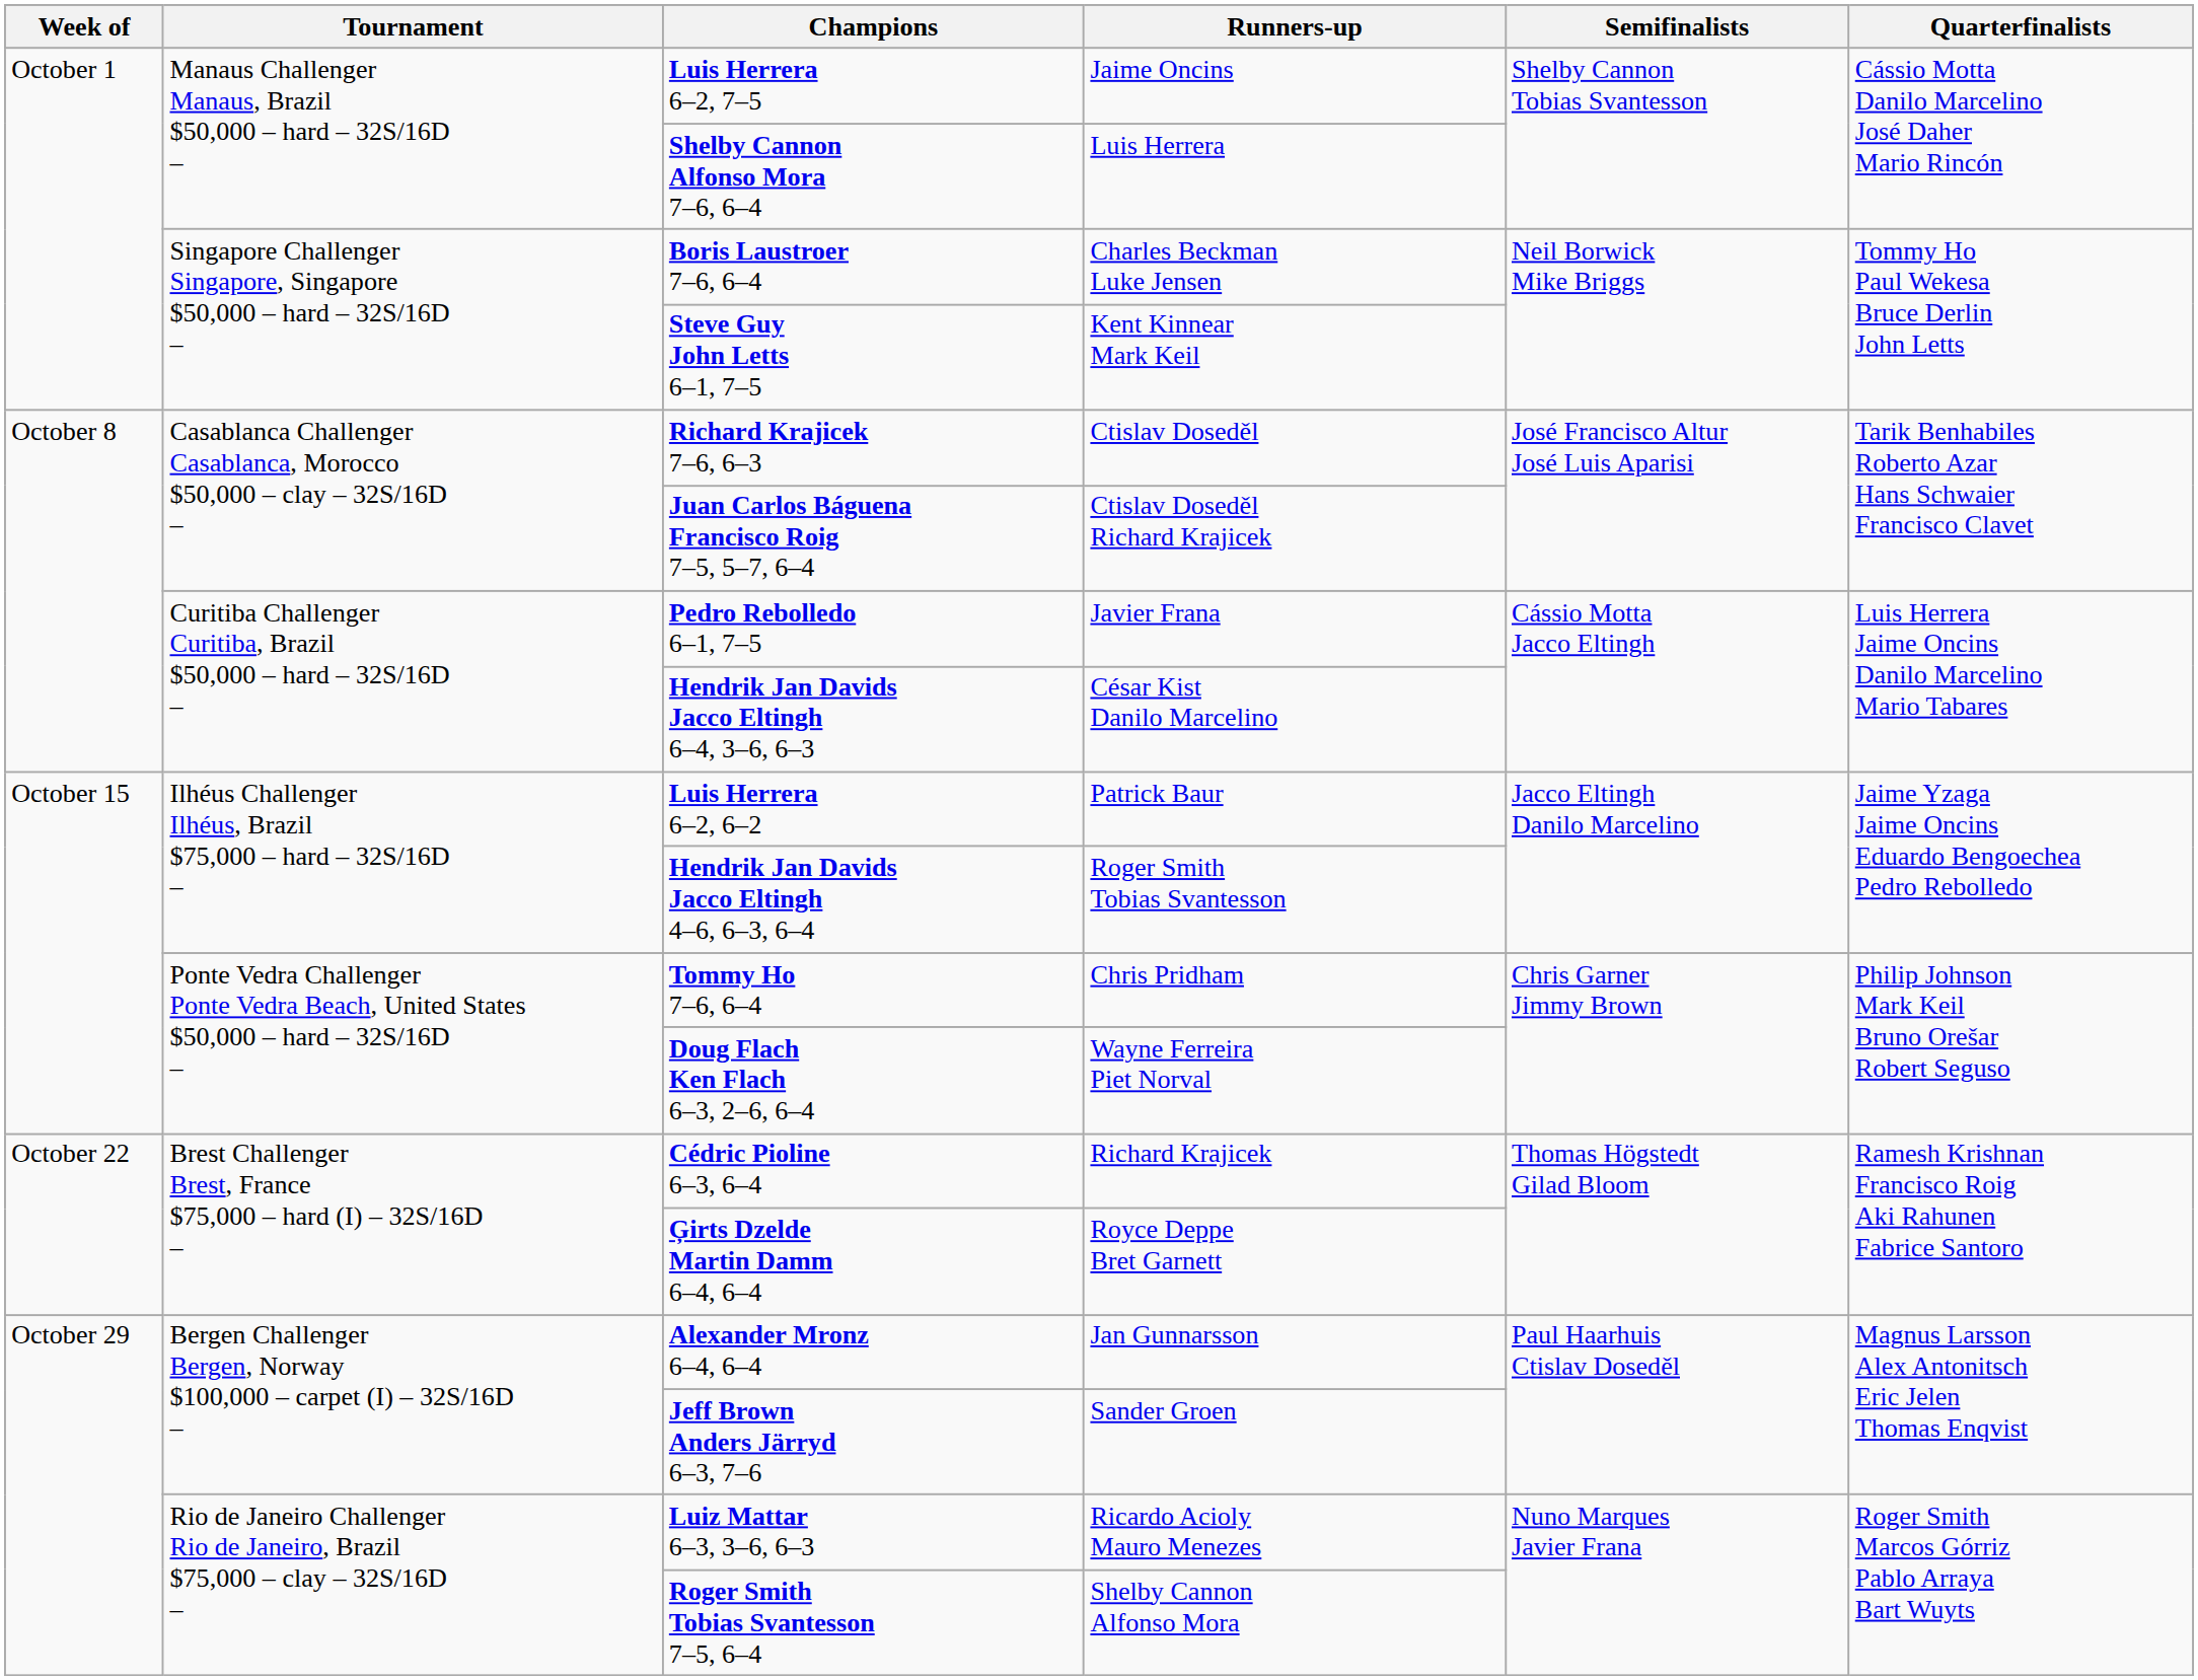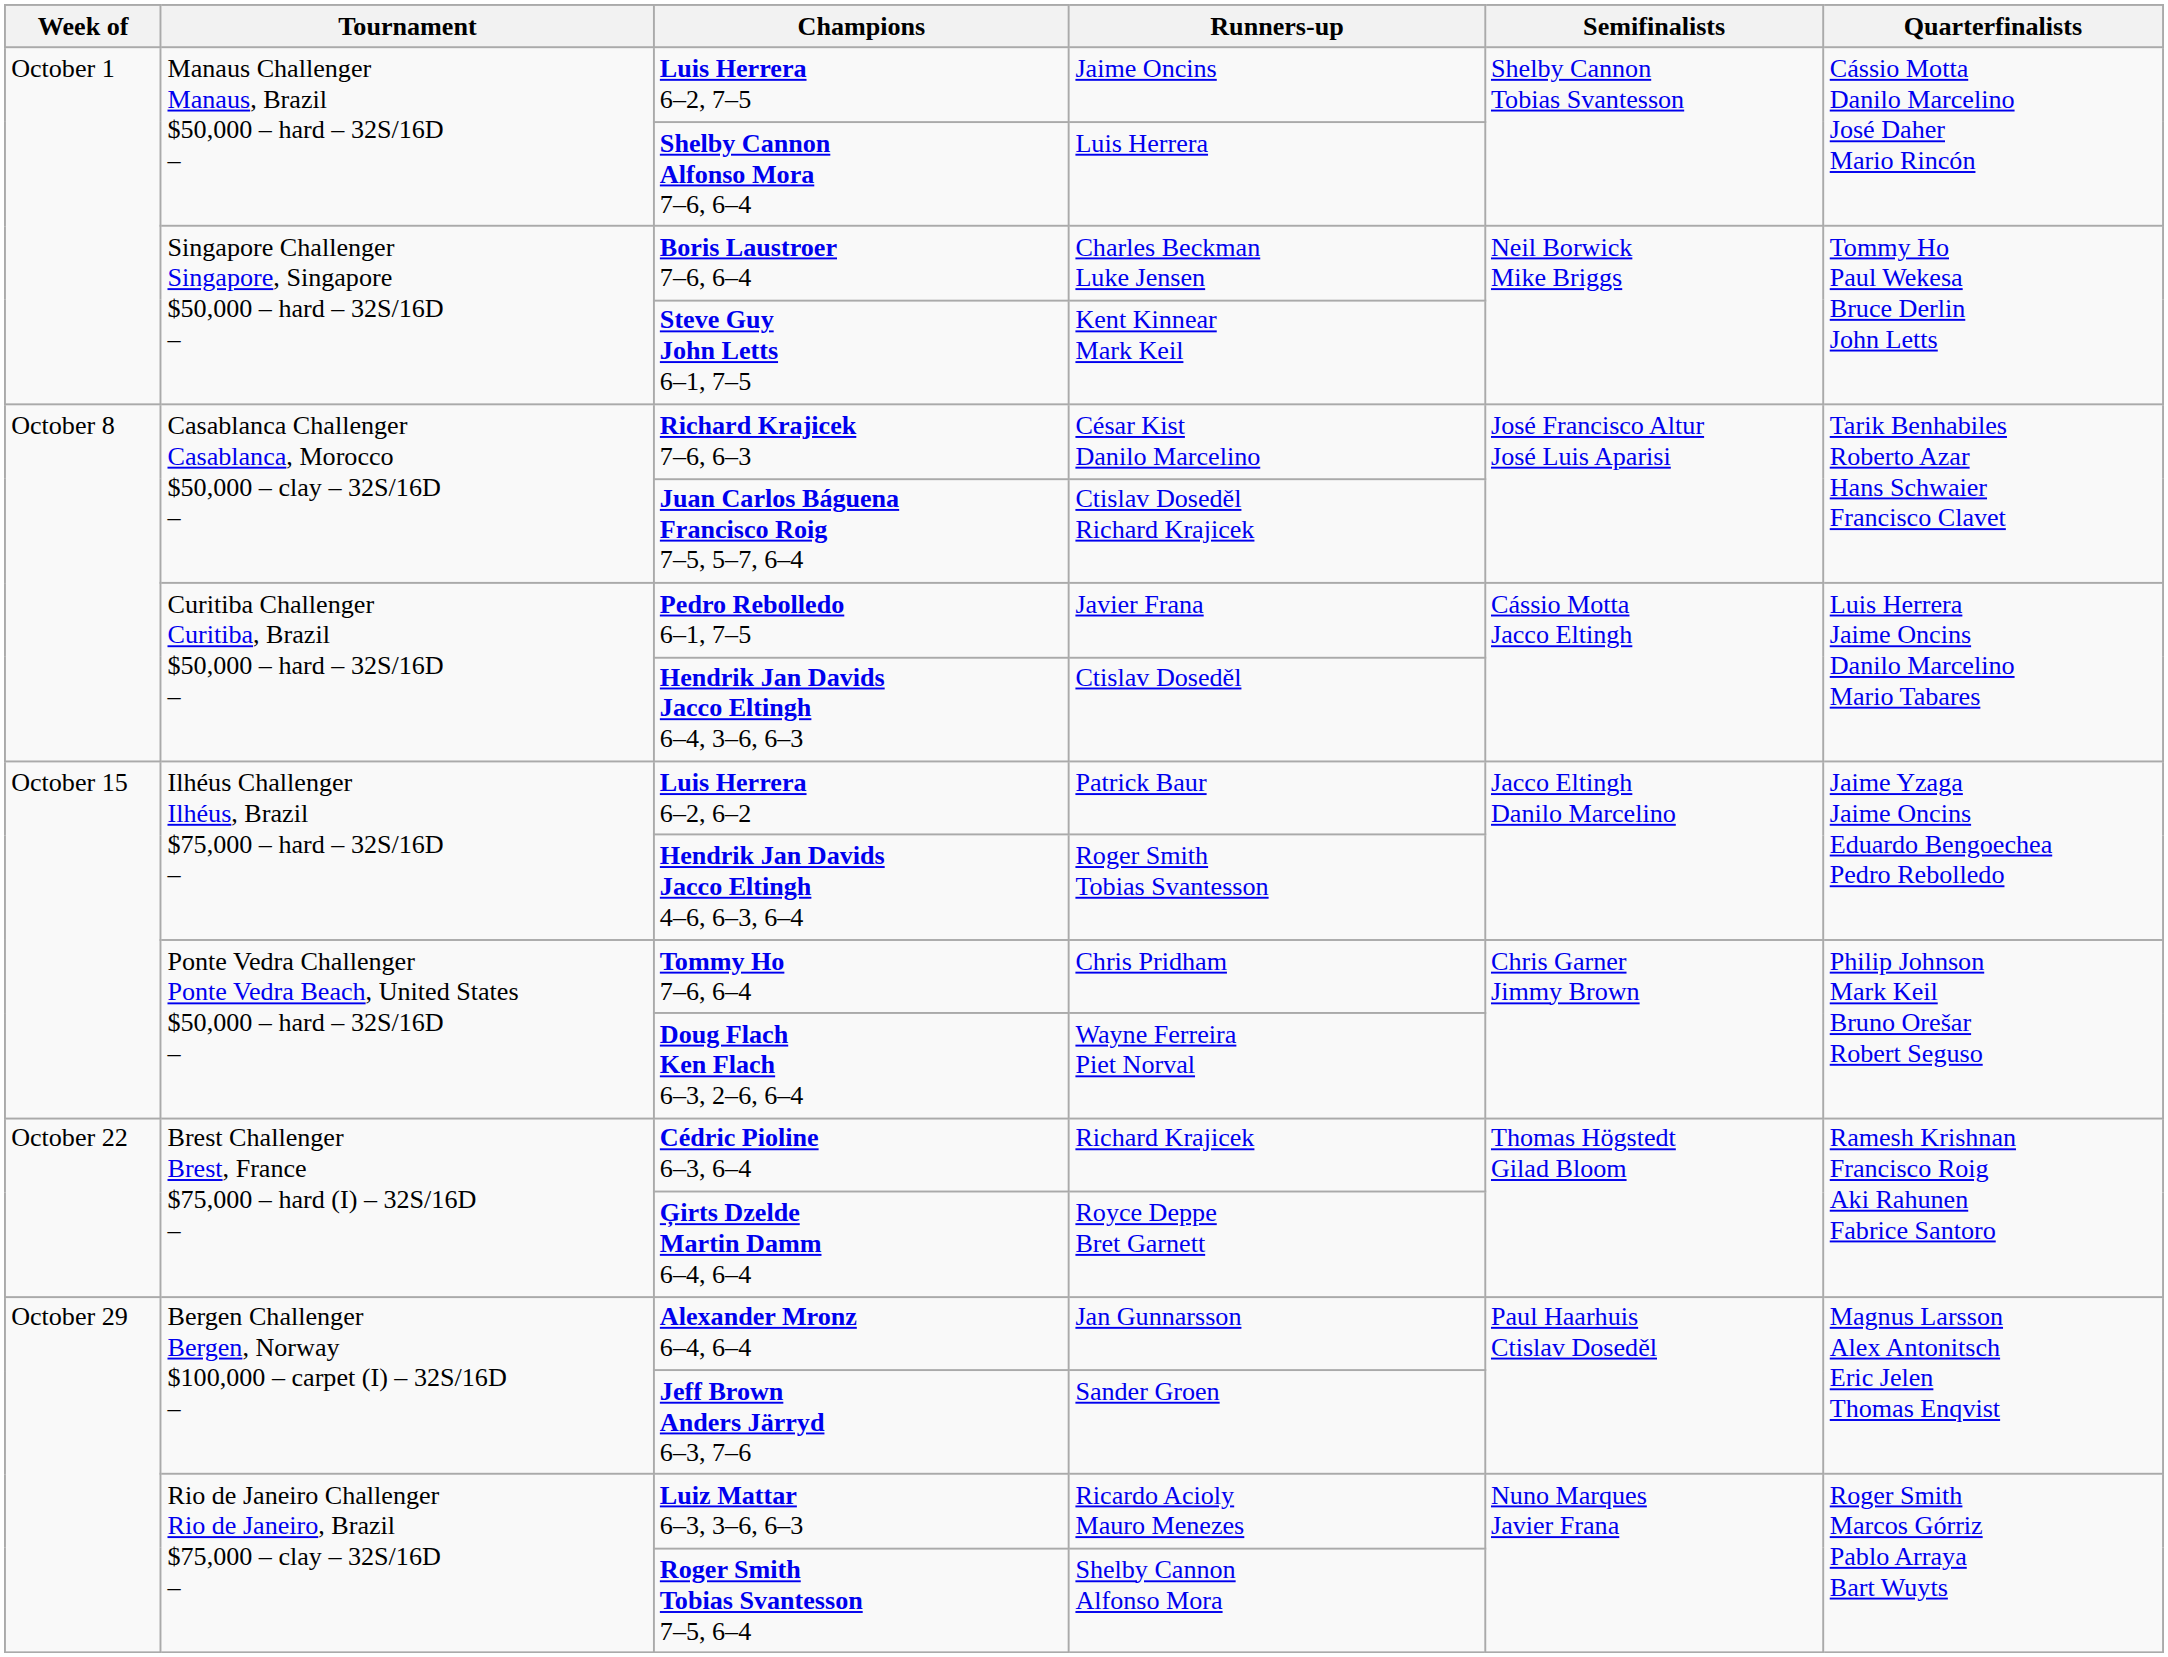Richard Krajicek 7–6, 6–3 | Runners-up: Ctislav Doseděl -> César Kist Danilo Marcelino
Hendrik Jan Davids Jacco Eltingh 6–4, 3–6, 6–3 | Runners-up: César Kist Danilo Marcelino -> Ctislav Doseděl
